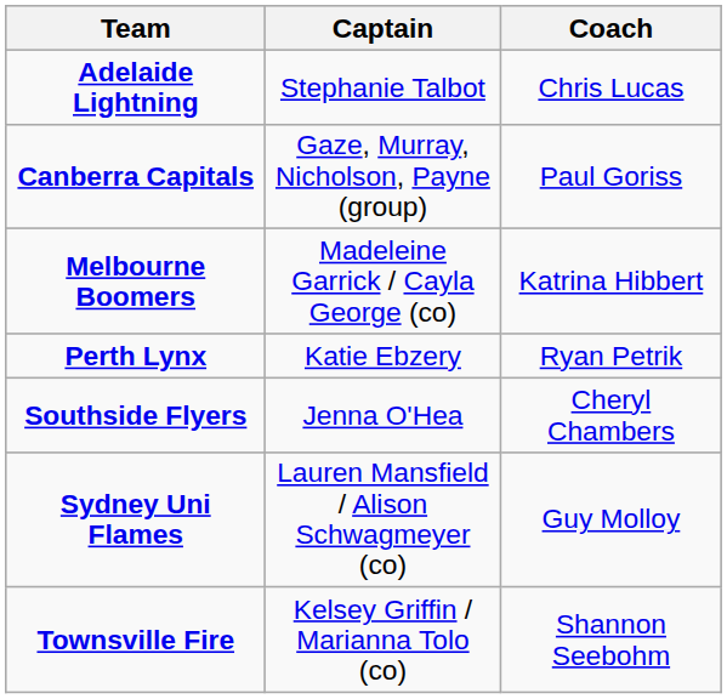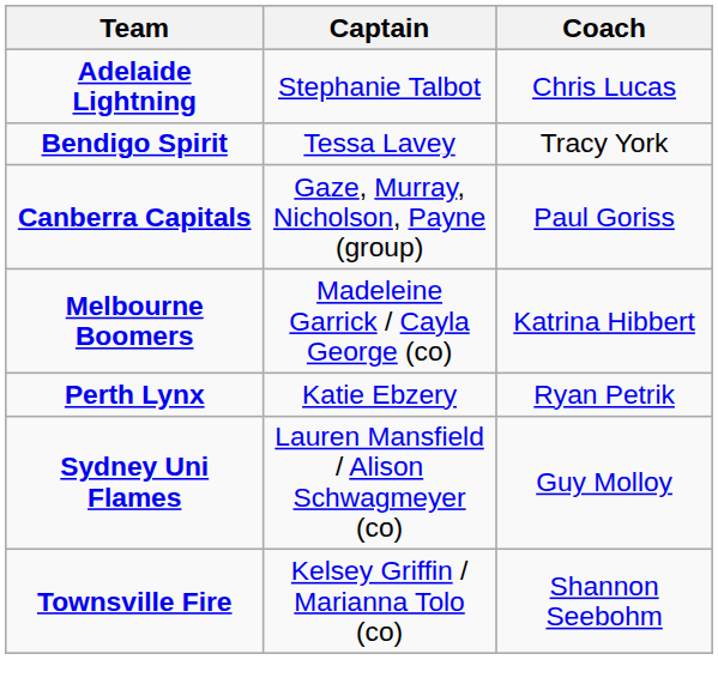+ row: Bendigo Spirit | Tessa Lavey | Tracy York
- row: Southside Flyers | Jenna O'Hea | Cheryl Chambers
